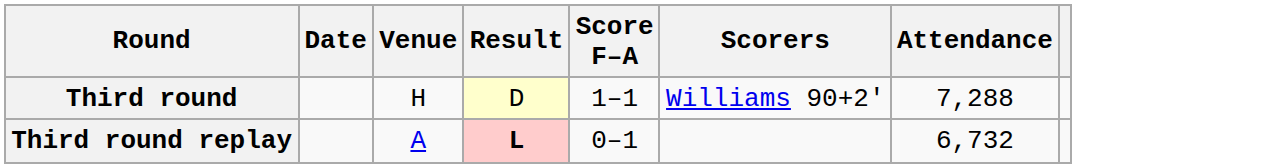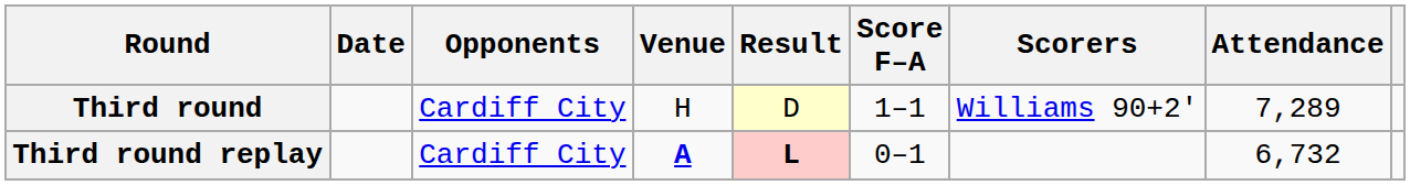+ column: Opponents | Cardiff City | Cardiff City
Third round | Attendance: 7,288 -> 7,289
Third round replay | Venue: normal -> bold
